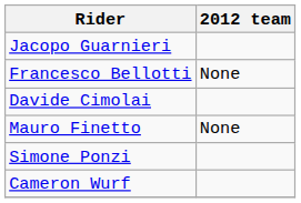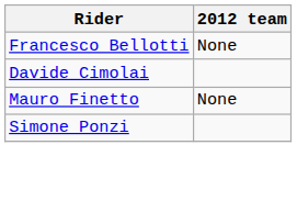- row: Jacopo Guarnieri
- row: Cameron Wurf
